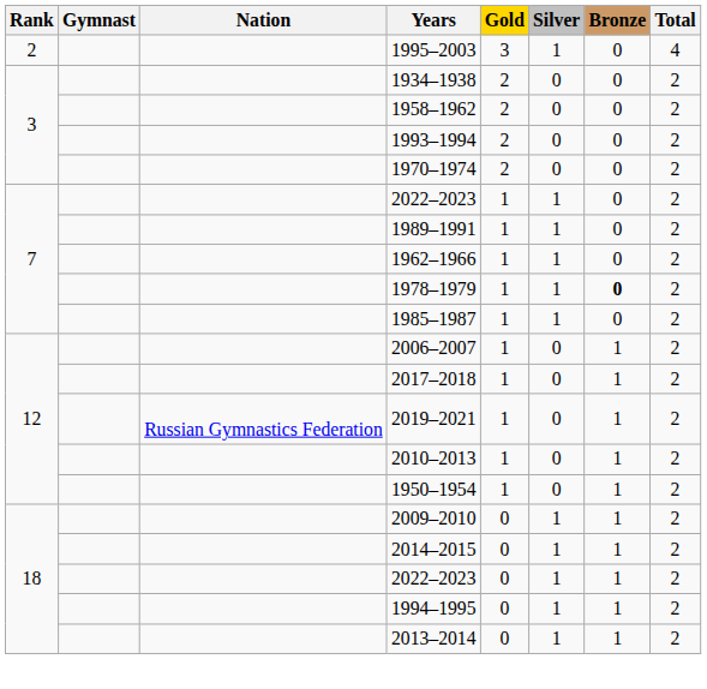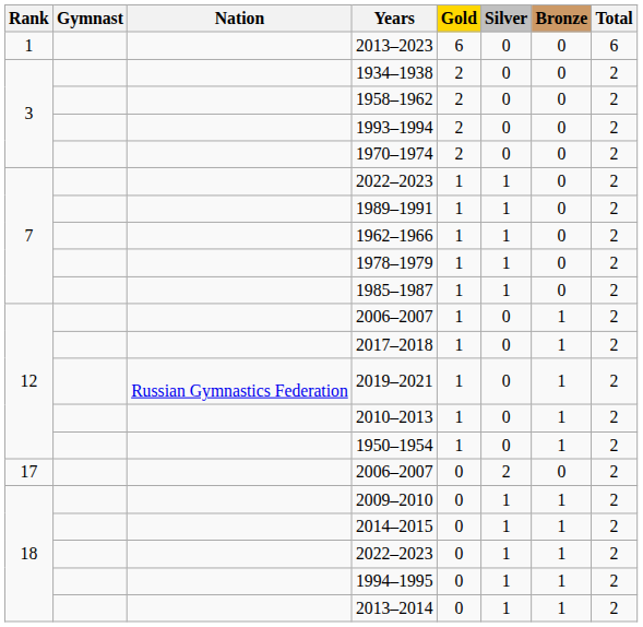+ row: 1 | 2013–2023 | 6 | 0 | 0 | 6
- row: 2 | 1995–2003 | 3 | 1 | 0 | 4
1978–1979 | Bronze: bold -> normal
+ row: 17 | 2006–2007 | 0 | 2 | 0 | 2
